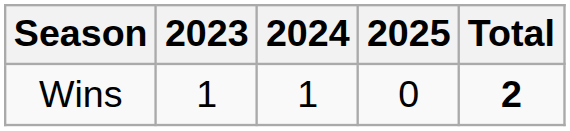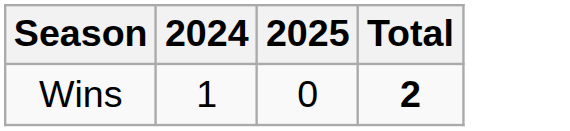- column: 2023 | 1
